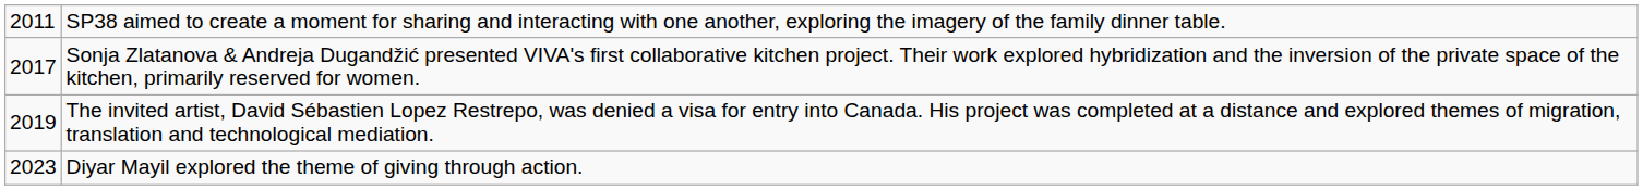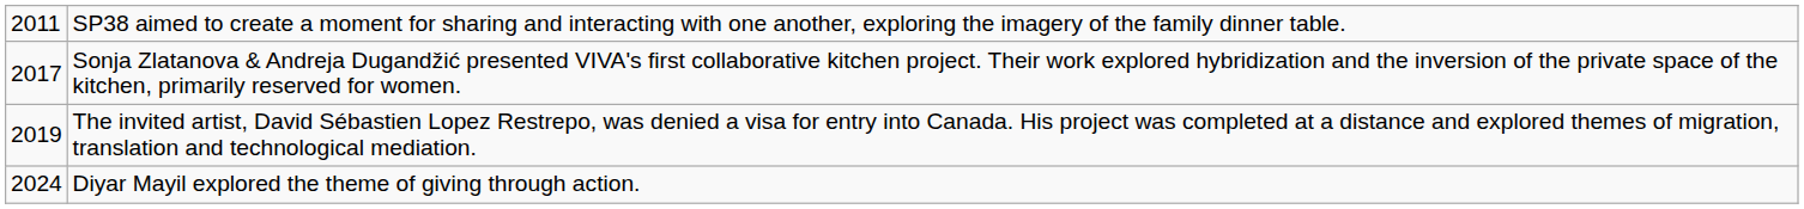Diyar Mayil explored the theme of giving through action. | column 1: 2023 -> 2024
